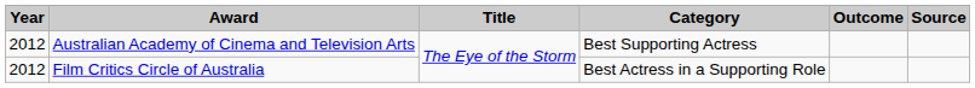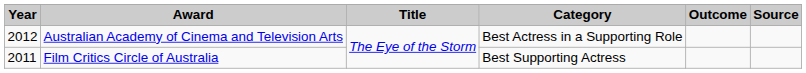Australian Academy of Cinema and Television Arts | Category: Best Supporting Actress -> Best Actress in a Supporting Role
Film Critics Circle of Australia | Year: 2012 -> 2011
Film Critics Circle of Australia | Category: Best Actress in a Supporting Role -> Best Supporting Actress
